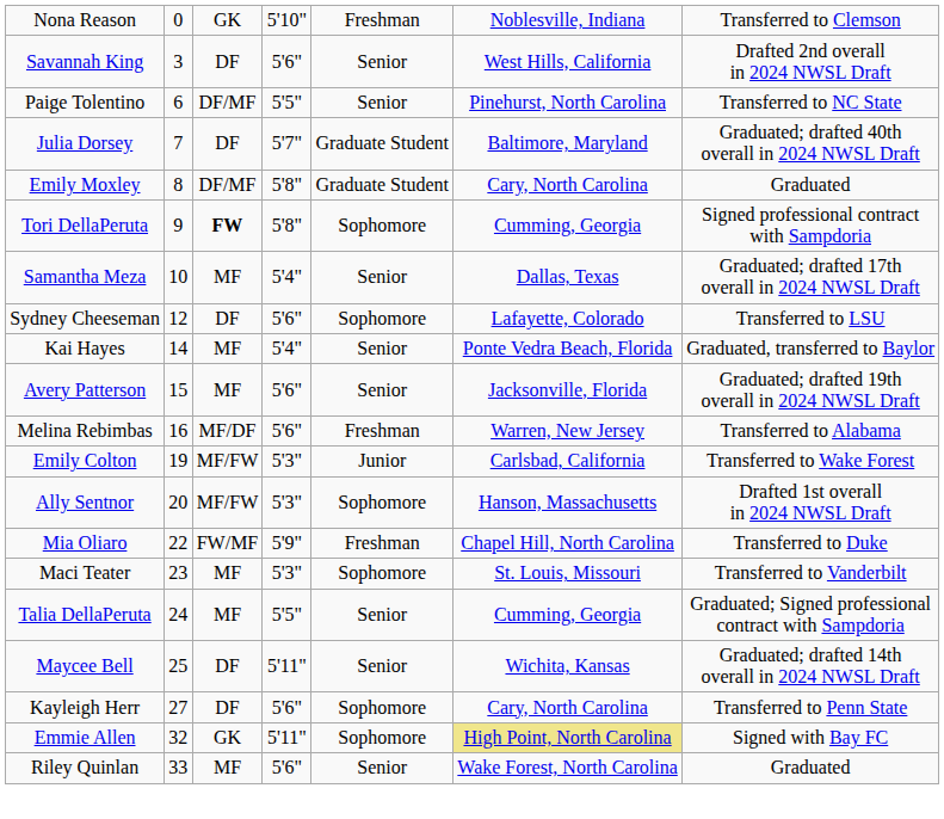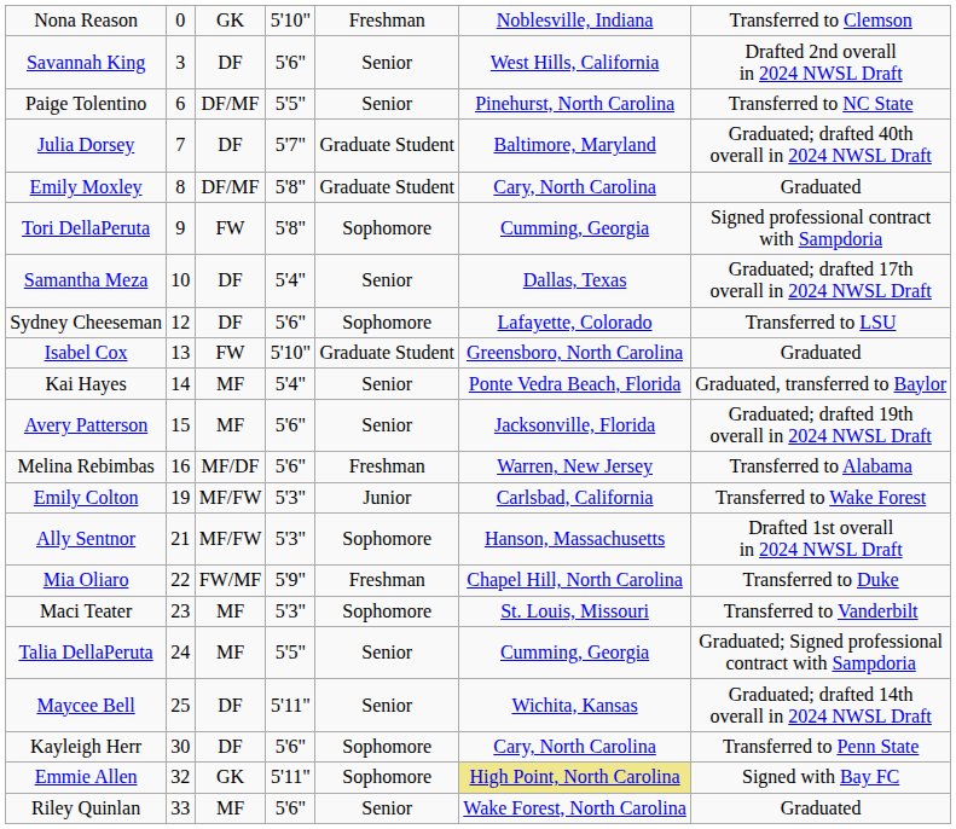Tori DellaPeruta | column 3: bold -> normal
Samantha Meza | column 3: MF -> DF
+ row: Isabel Cox | 13 | FW | 5'10" | Graduate Student | Greensboro, North Carolina | Graduated
Ally Sentnor | column 2: 20 -> 21
Kayleigh Herr | column 2: 27 -> 30
